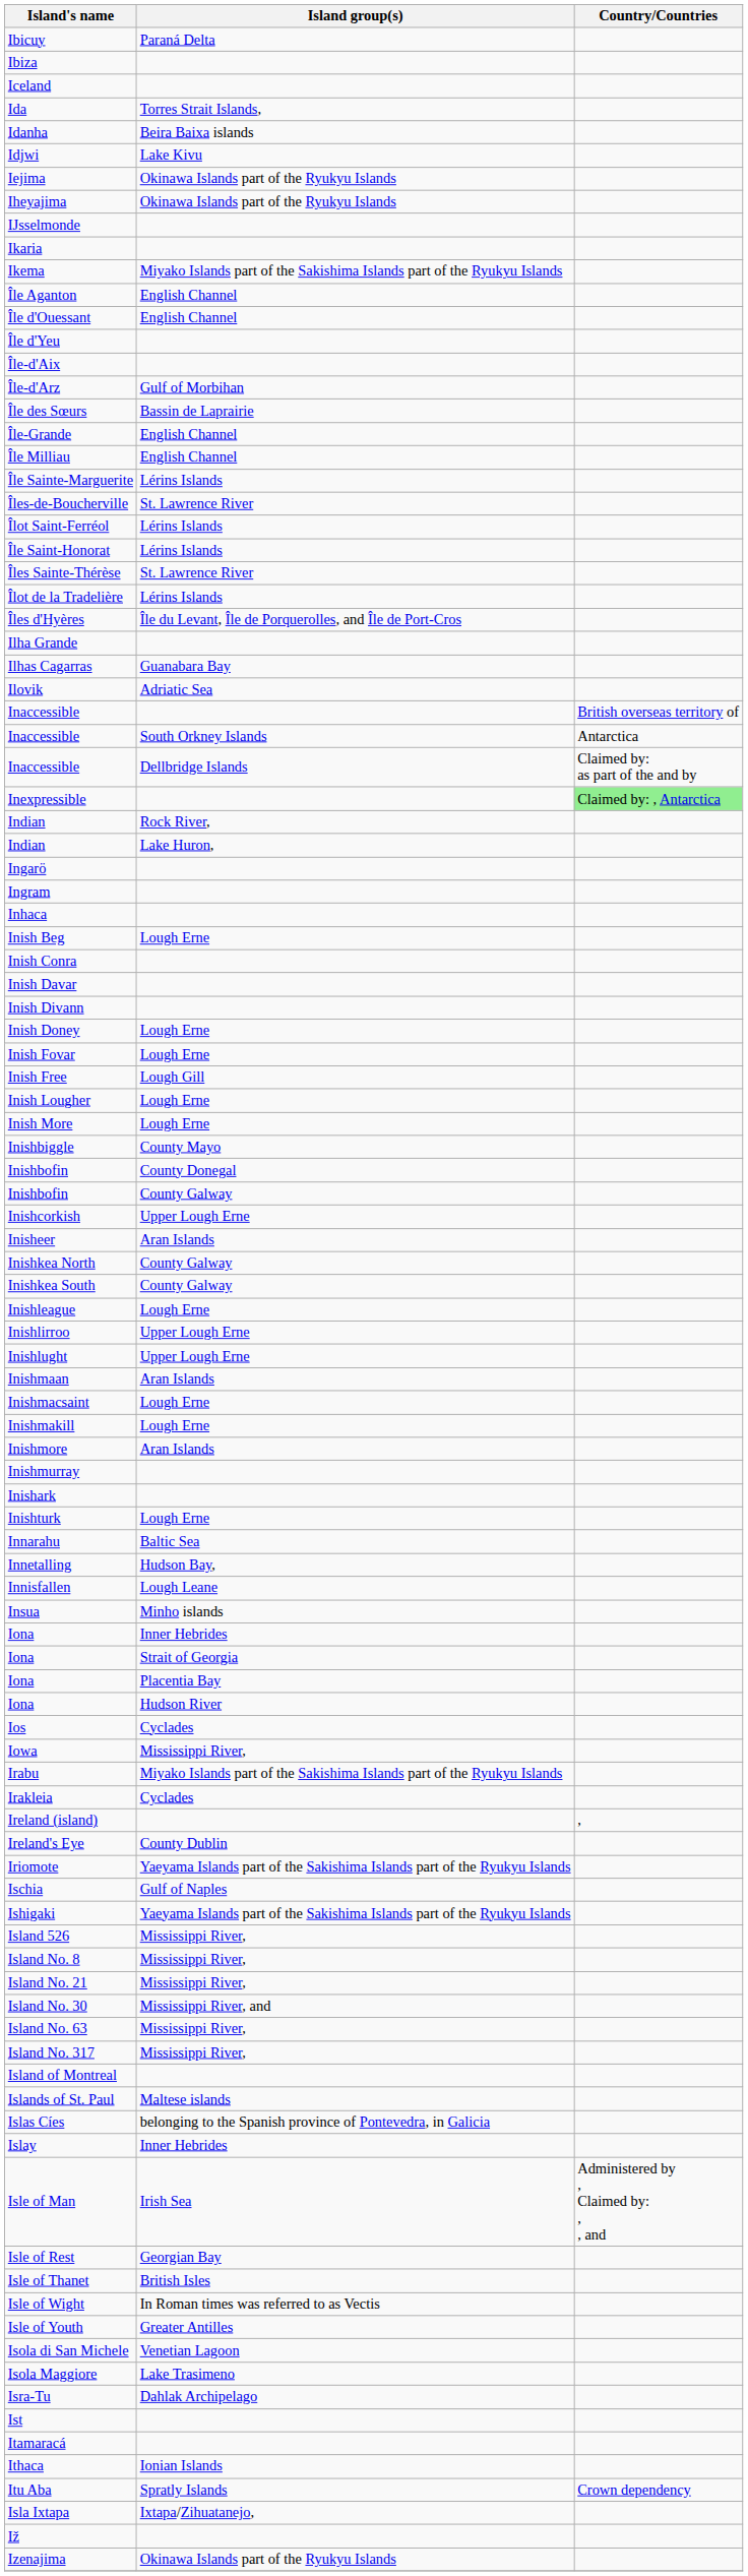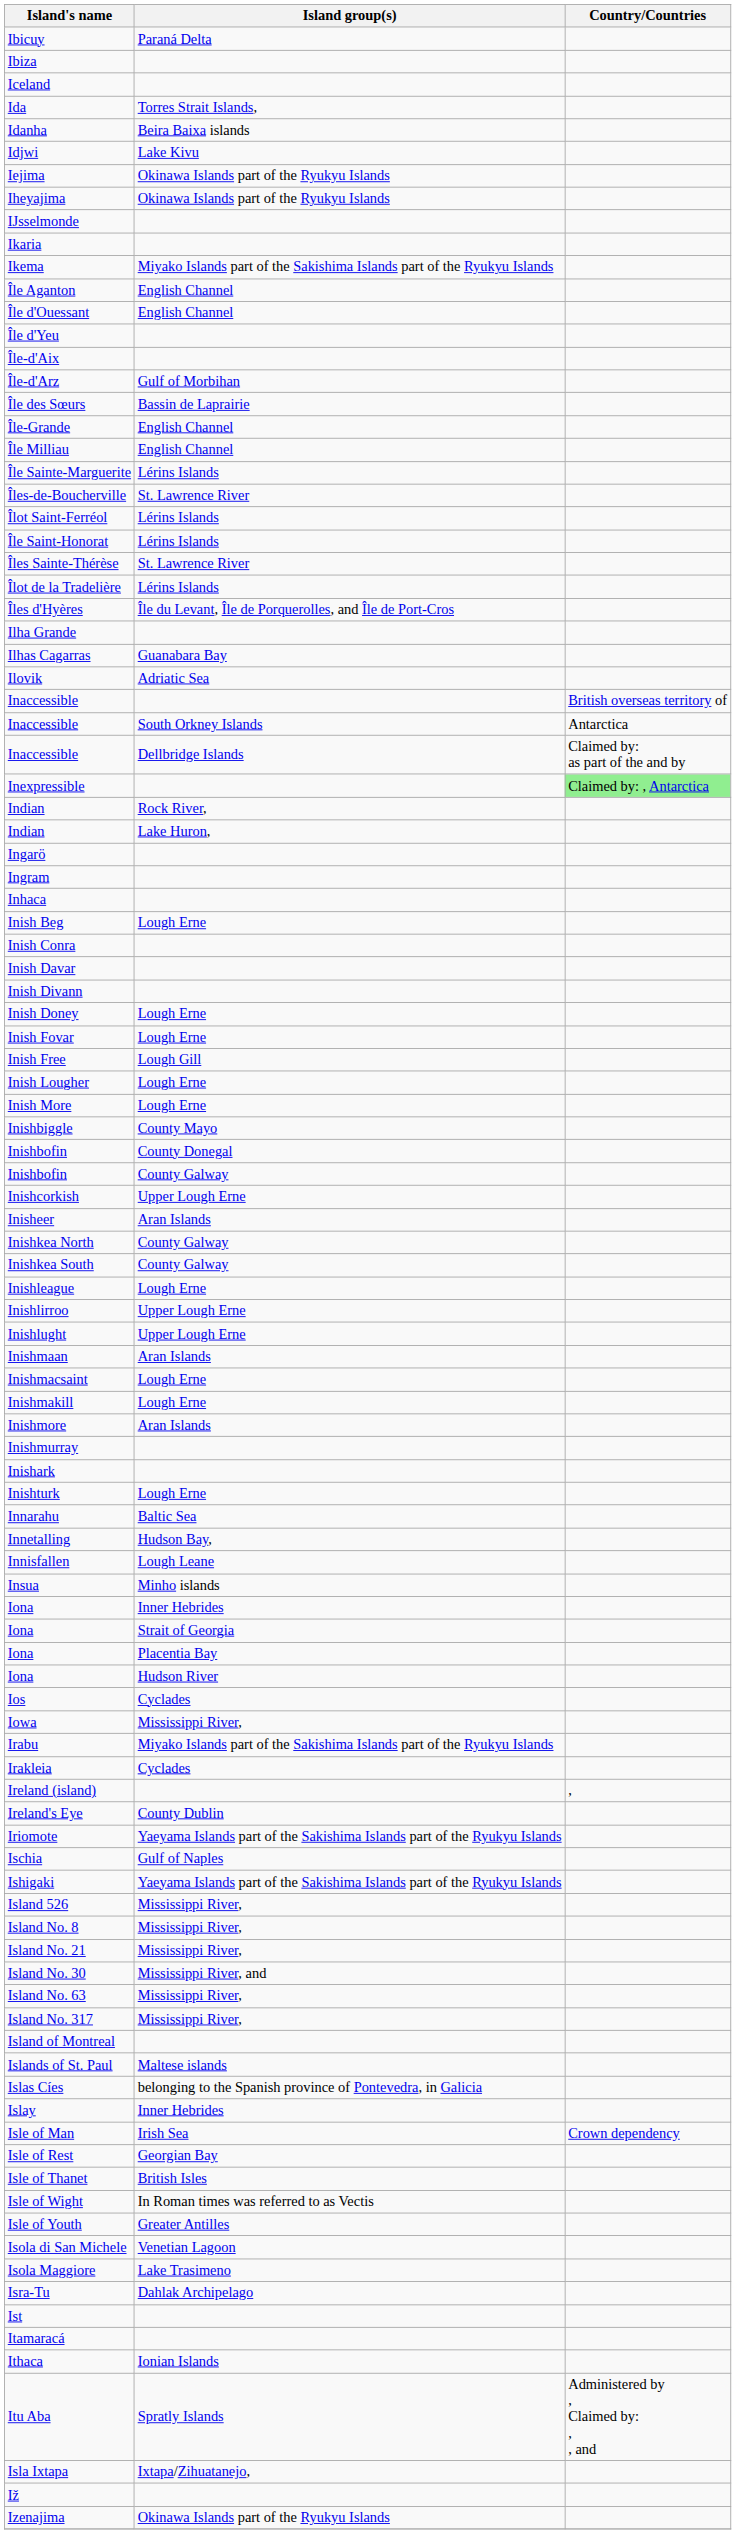Isle of Man | Country/Countries: Administered by , Claimed by: , , and -> Crown dependency
Itu Aba | Country/Countries: Crown dependency -> Administered by , Claimed by: , , and
